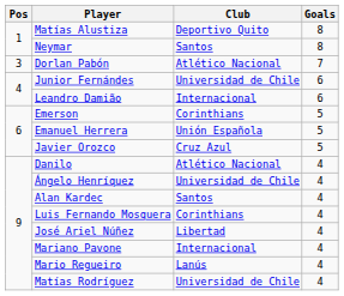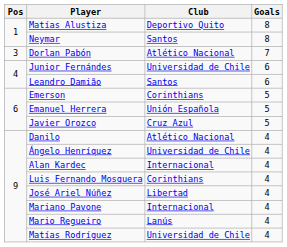Leandro Damião | Club: Internacional -> Santos
Alan Kardec | Club: Santos -> Internacional
